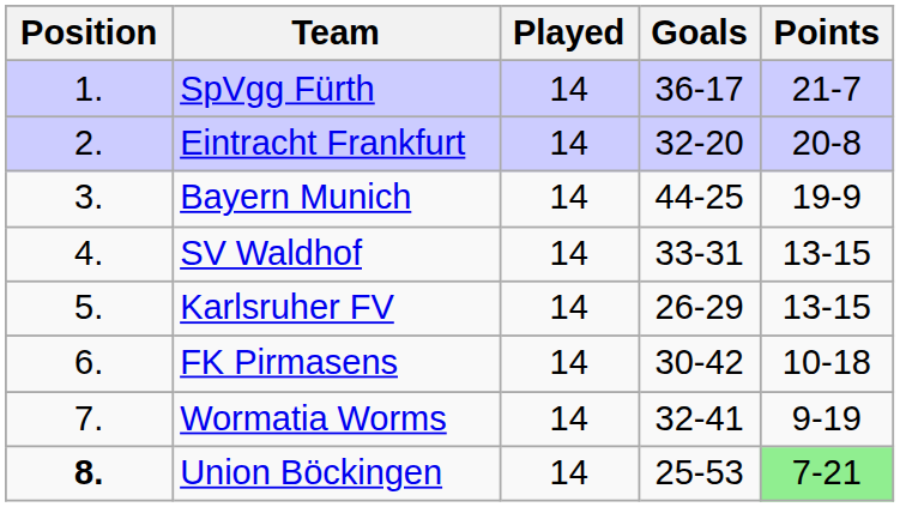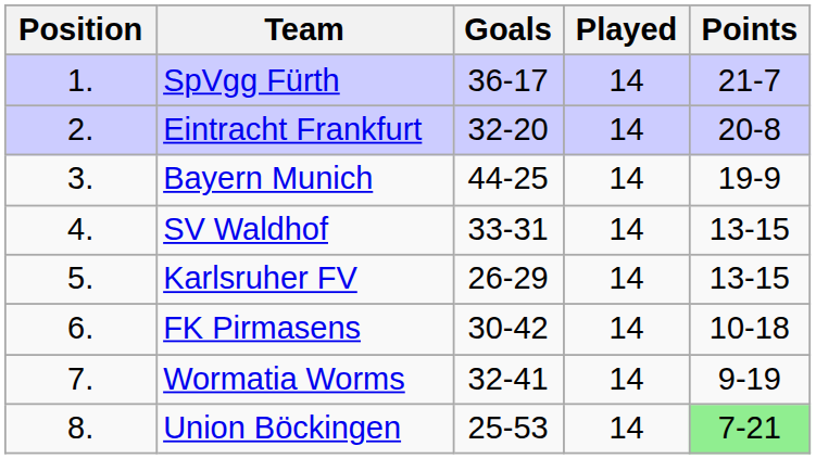columns swapped: Played <-> Goals
Union Böckingen | Position: bold -> normal
